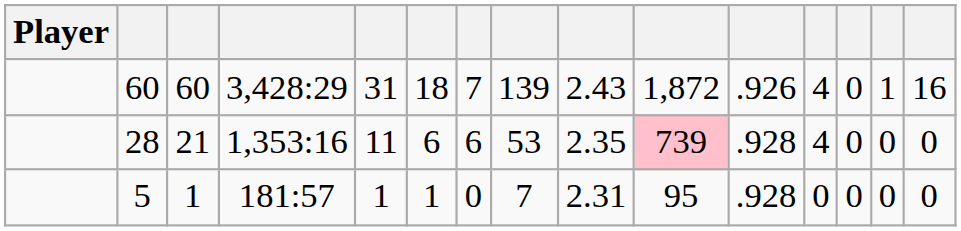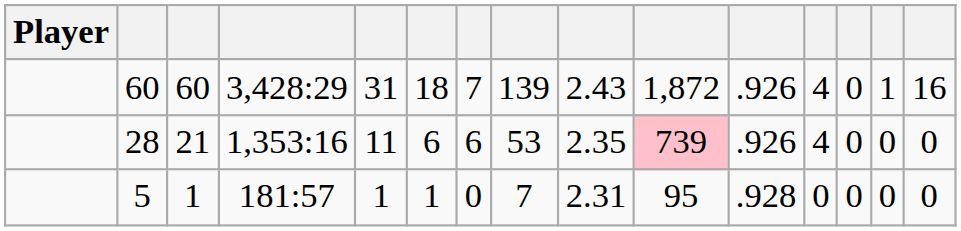28 | column 11: .928 -> .926
